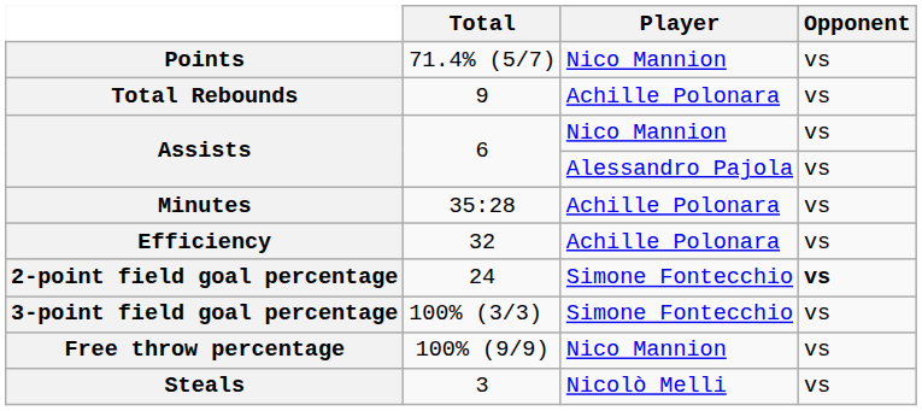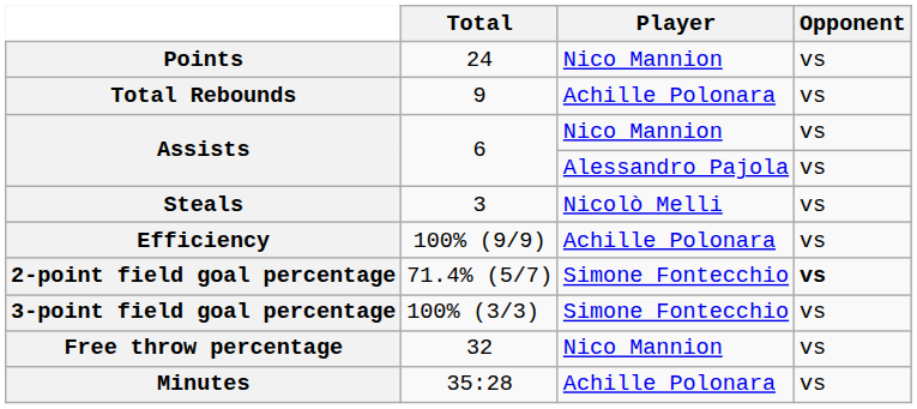Points | Total: 71.4% (5/7) -> 24
rows swapped: Steals <-> Minutes
Efficiency | Total: 32 -> 100% (9/9)
2-point field goal percentage | Total: 24 -> 71.4% (5/7)
Free throw percentage | Total: 100% (9/9) -> 32
